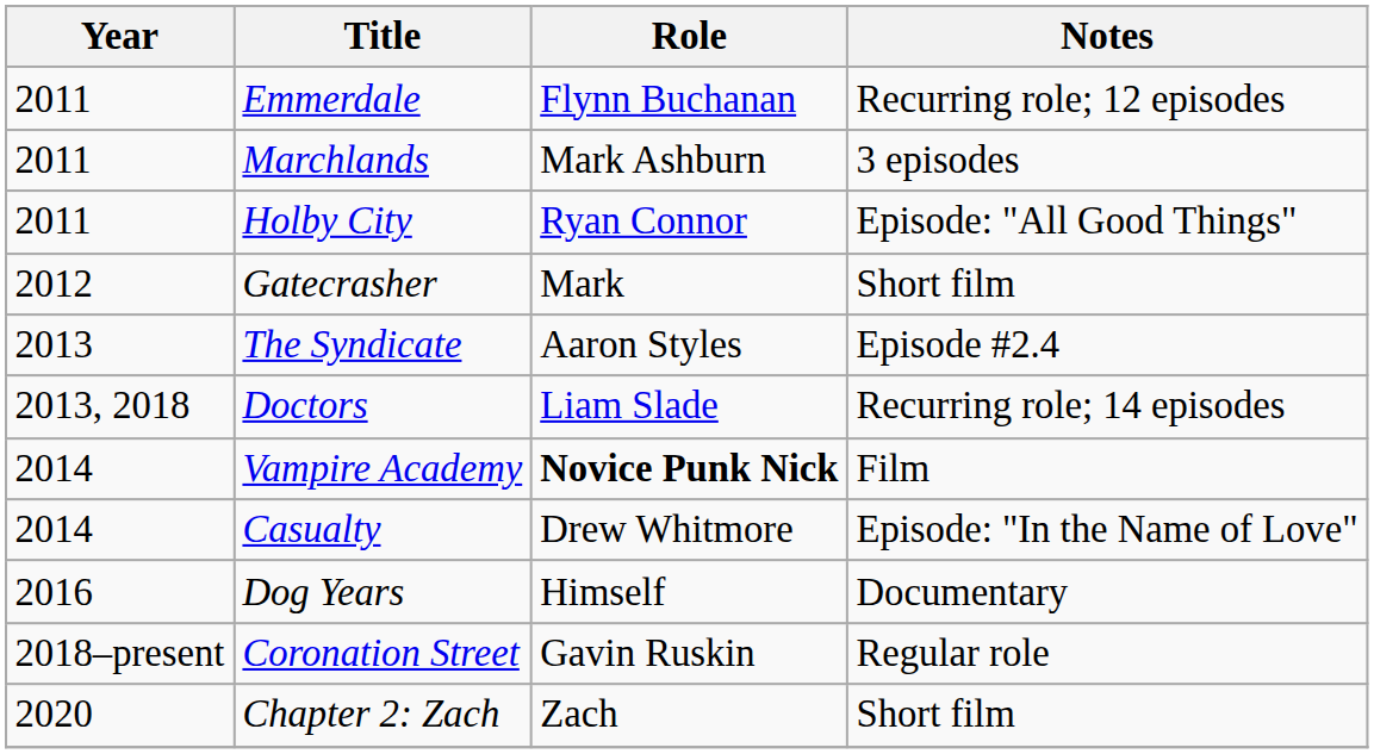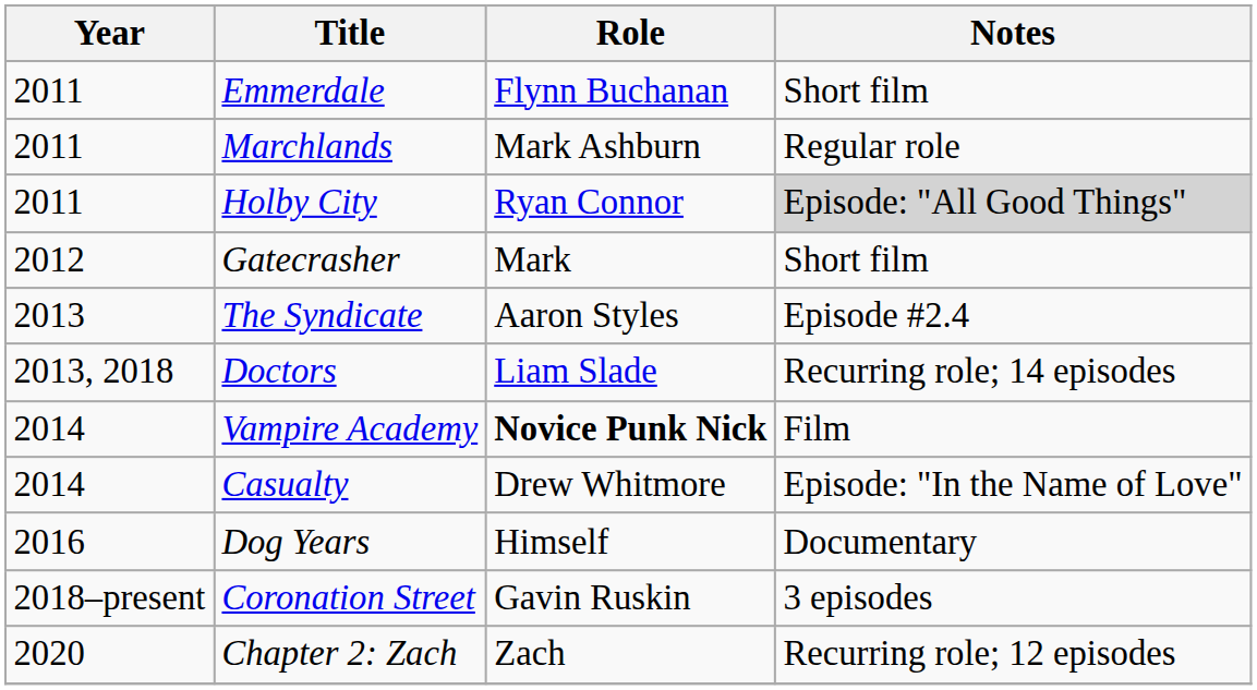Emmerdale | Notes: Recurring role; 12 episodes -> Short film
Marchlands | Notes: 3 episodes -> Regular role
Holby City | Notes: no background -> lightgrey background
Coronation Street | Notes: Regular role -> 3 episodes
Chapter 2: Zach | Notes: Short film -> Recurring role; 12 episodes
